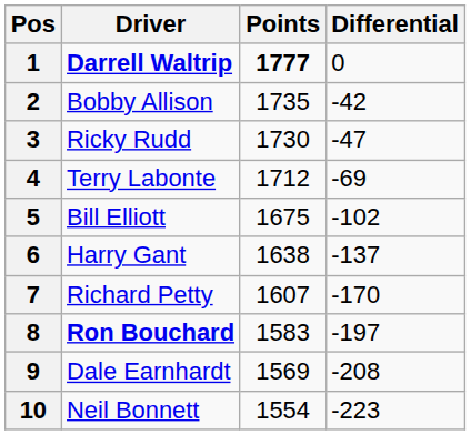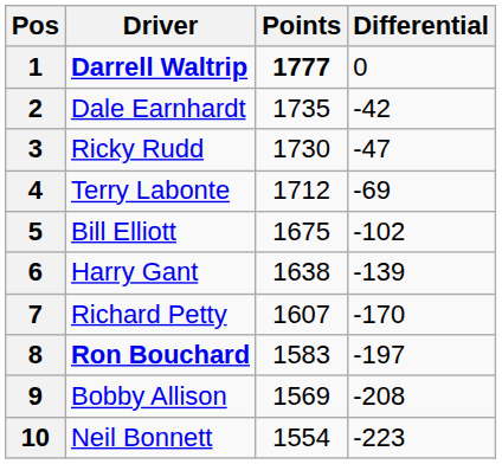2 | Driver: Bobby Allison -> Dale Earnhardt
6 | Differential: -137 -> -139
9 | Driver: Dale Earnhardt -> Bobby Allison
